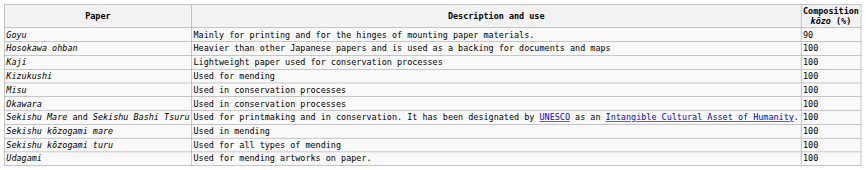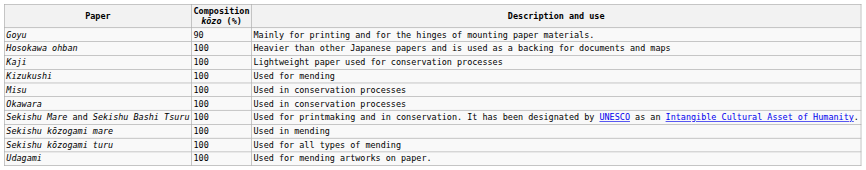columns swapped: Composition kōzo (%) <-> Description and use
